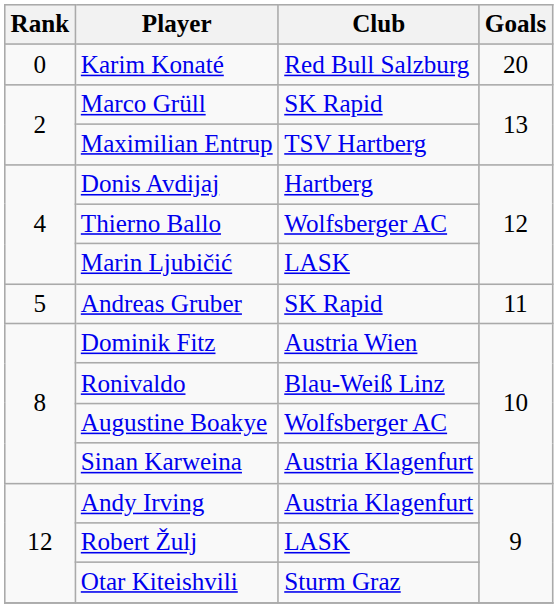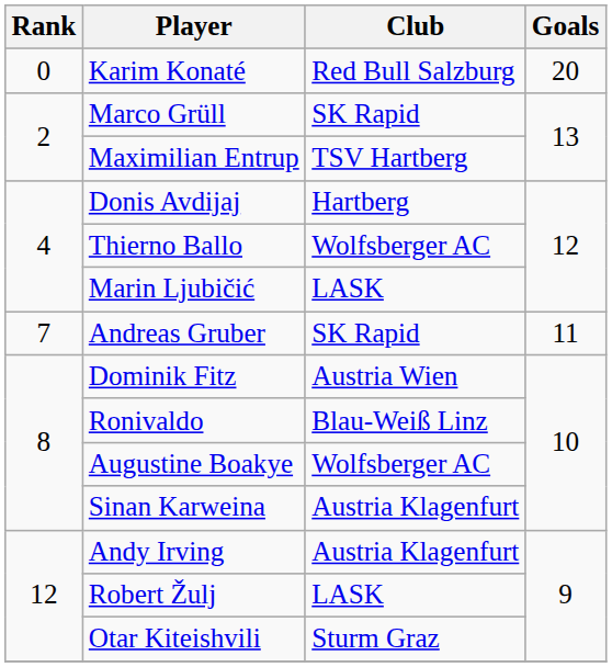Andreas Gruber | Rank: 5 -> 7
